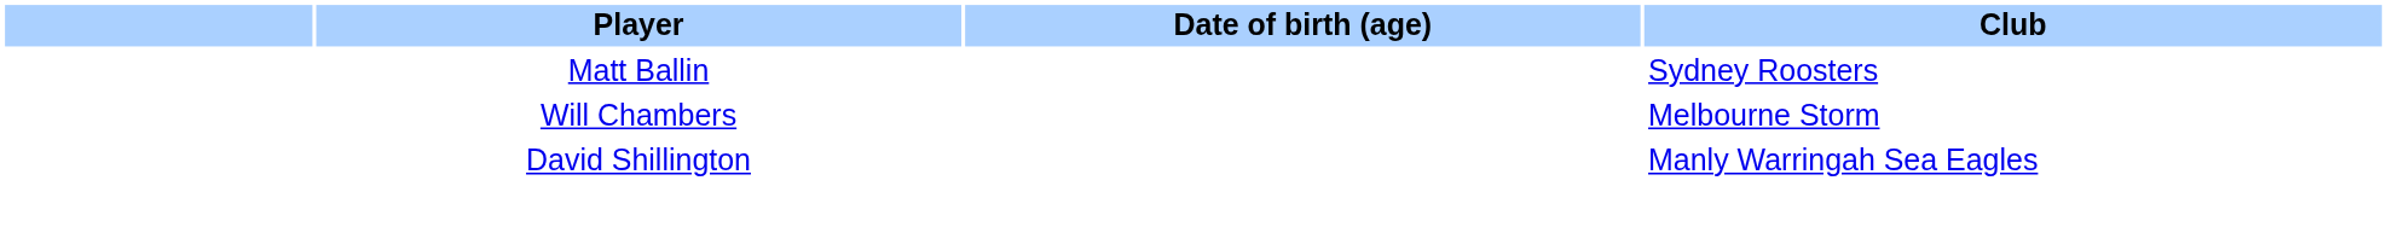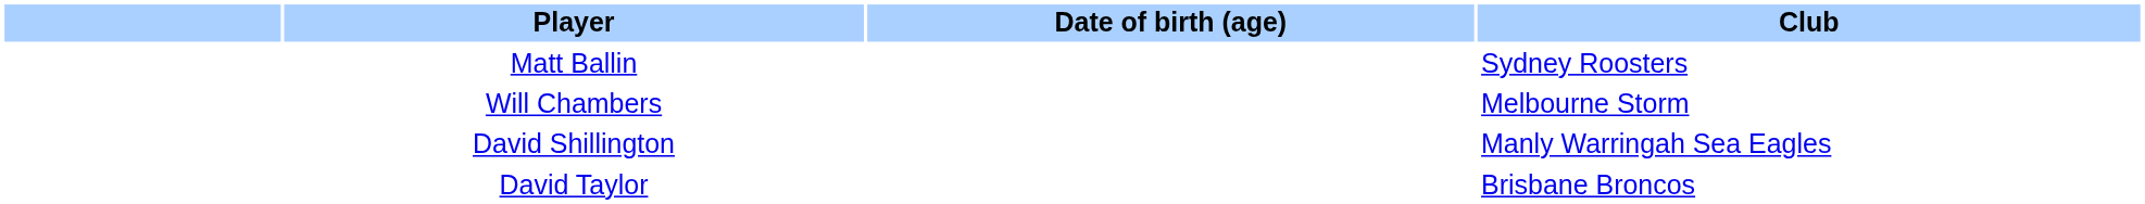+ row: David Taylor | Brisbane Broncos
